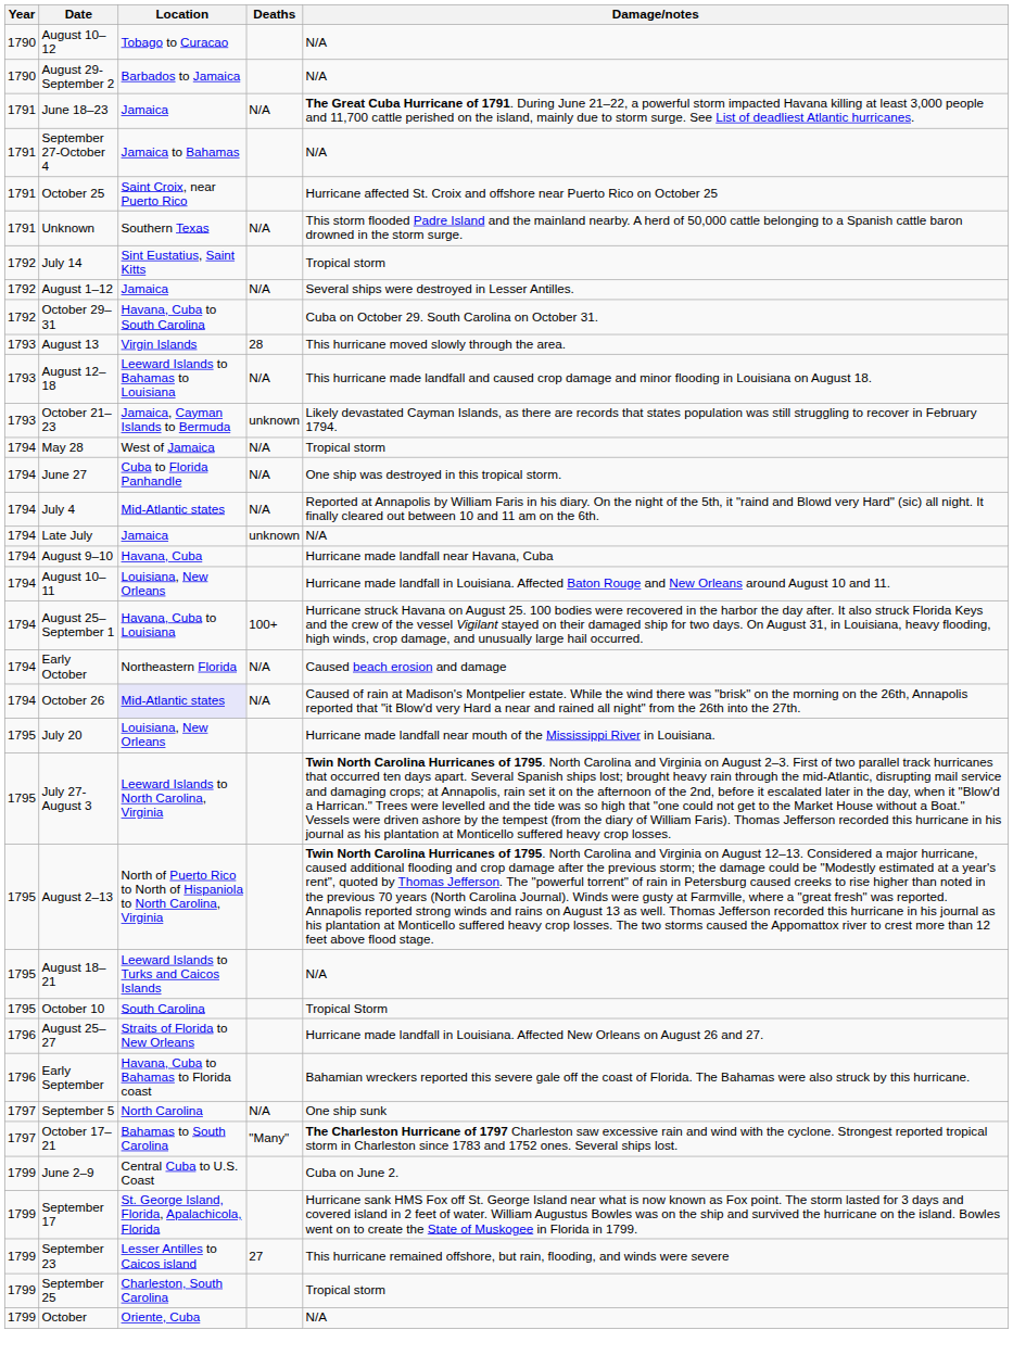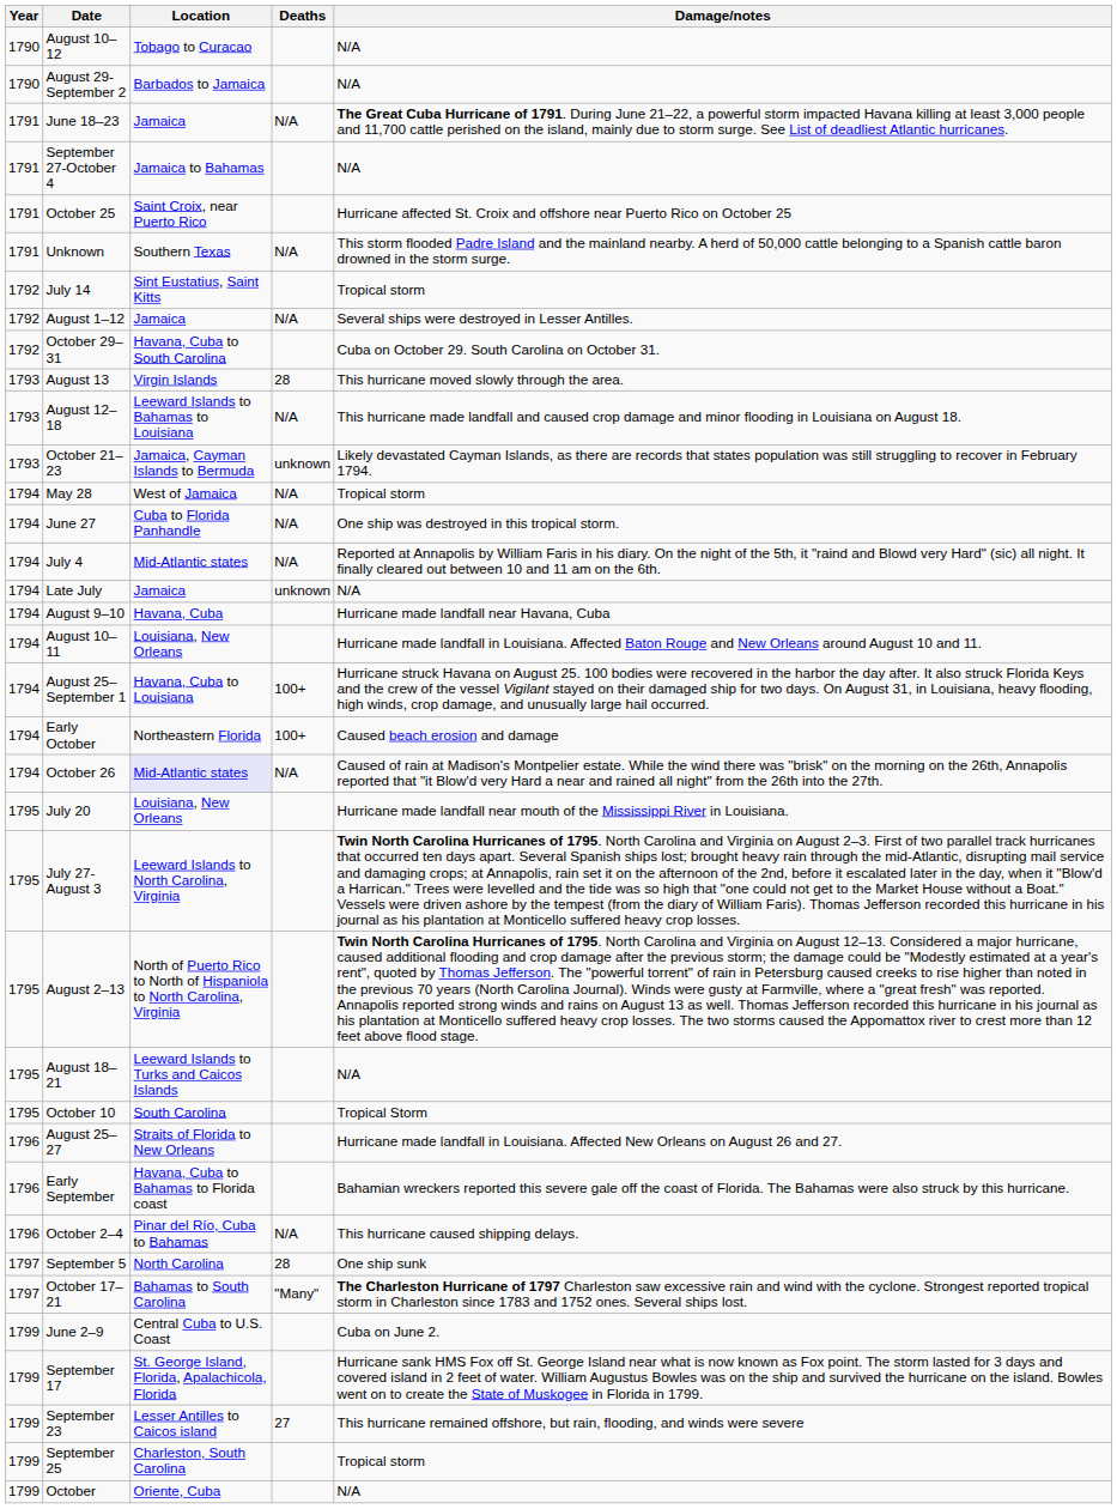Early October | Deaths: N/A -> 100+
+ row: 1796 | October 2–4 | Pinar del Río, Cuba to Bahamas | N/A | This hurricane caused shipping delays.
September 5 | Deaths: N/A -> 28
